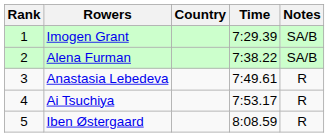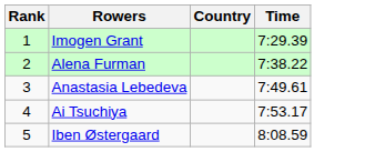- column: Notes | SA/B | SA/B | R | R | R
